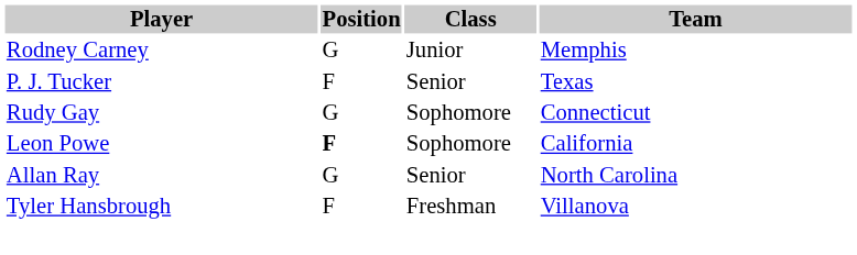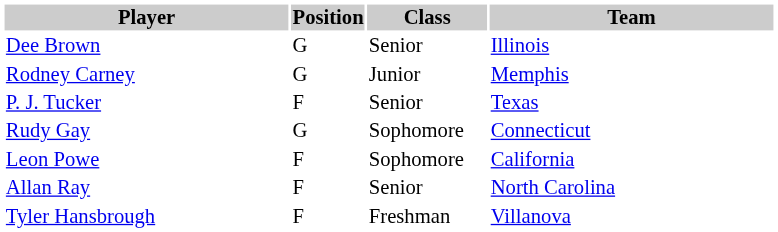+ row: Dee Brown | G | Senior | Illinois
Leon Powe | Position: bold -> normal
Allan Ray | Position: G -> F
